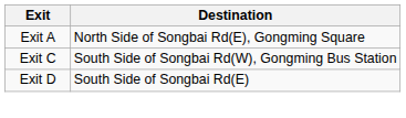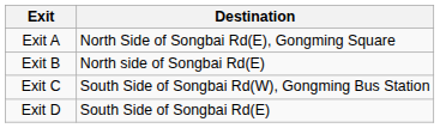+ row: Exit B | North side of Songbai Rd(E)
